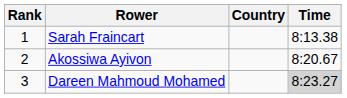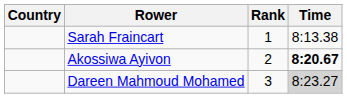columns swapped: Rank <-> Country
Akossiwa Ayivon | Time: normal -> bold
